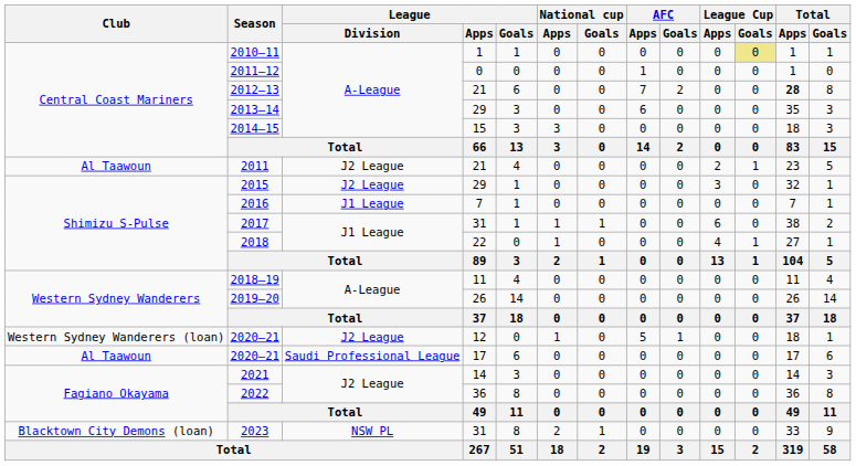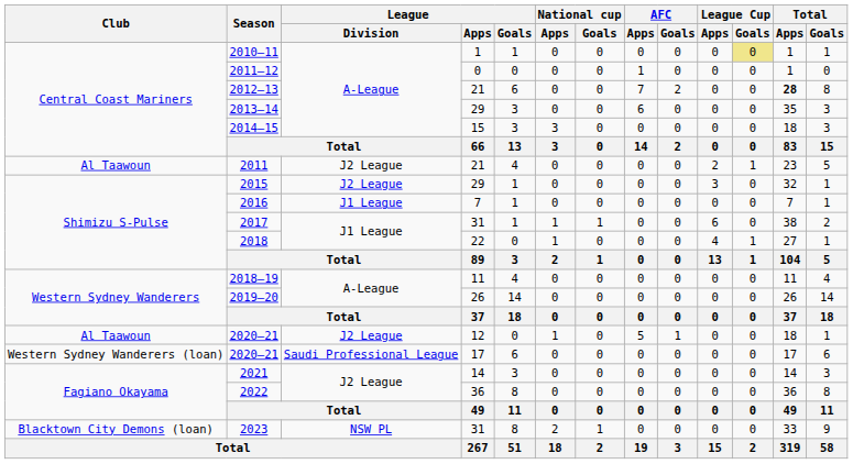2020–21 / 12 | Club: Western Sydney Wanderers (loan) -> Al Taawoun
2020–21 / 17 | Club: Al Taawoun -> Western Sydney Wanderers (loan)
